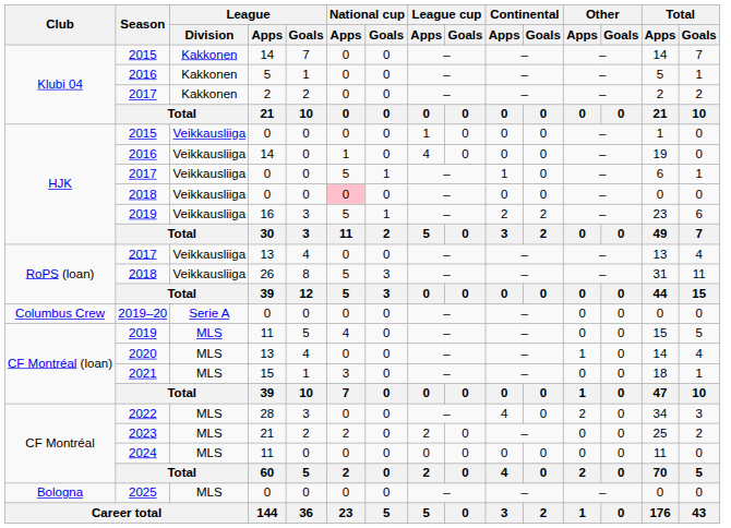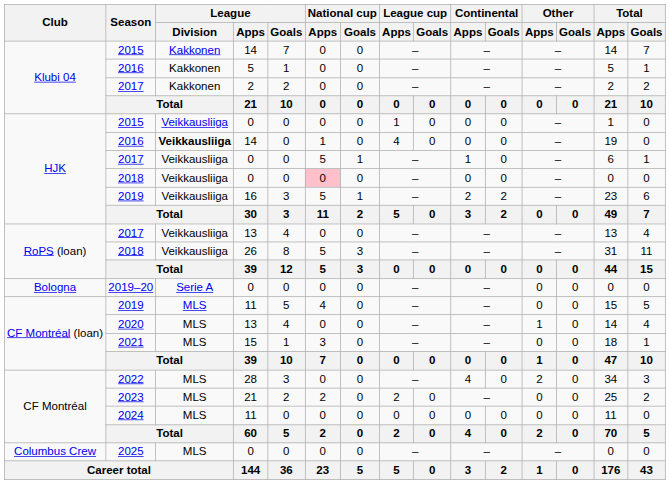2016 / 14 | League / Division: normal -> bold
2019–20 | Club: Columbus Crew -> Bologna
2025 | Club: Bologna -> Columbus Crew
